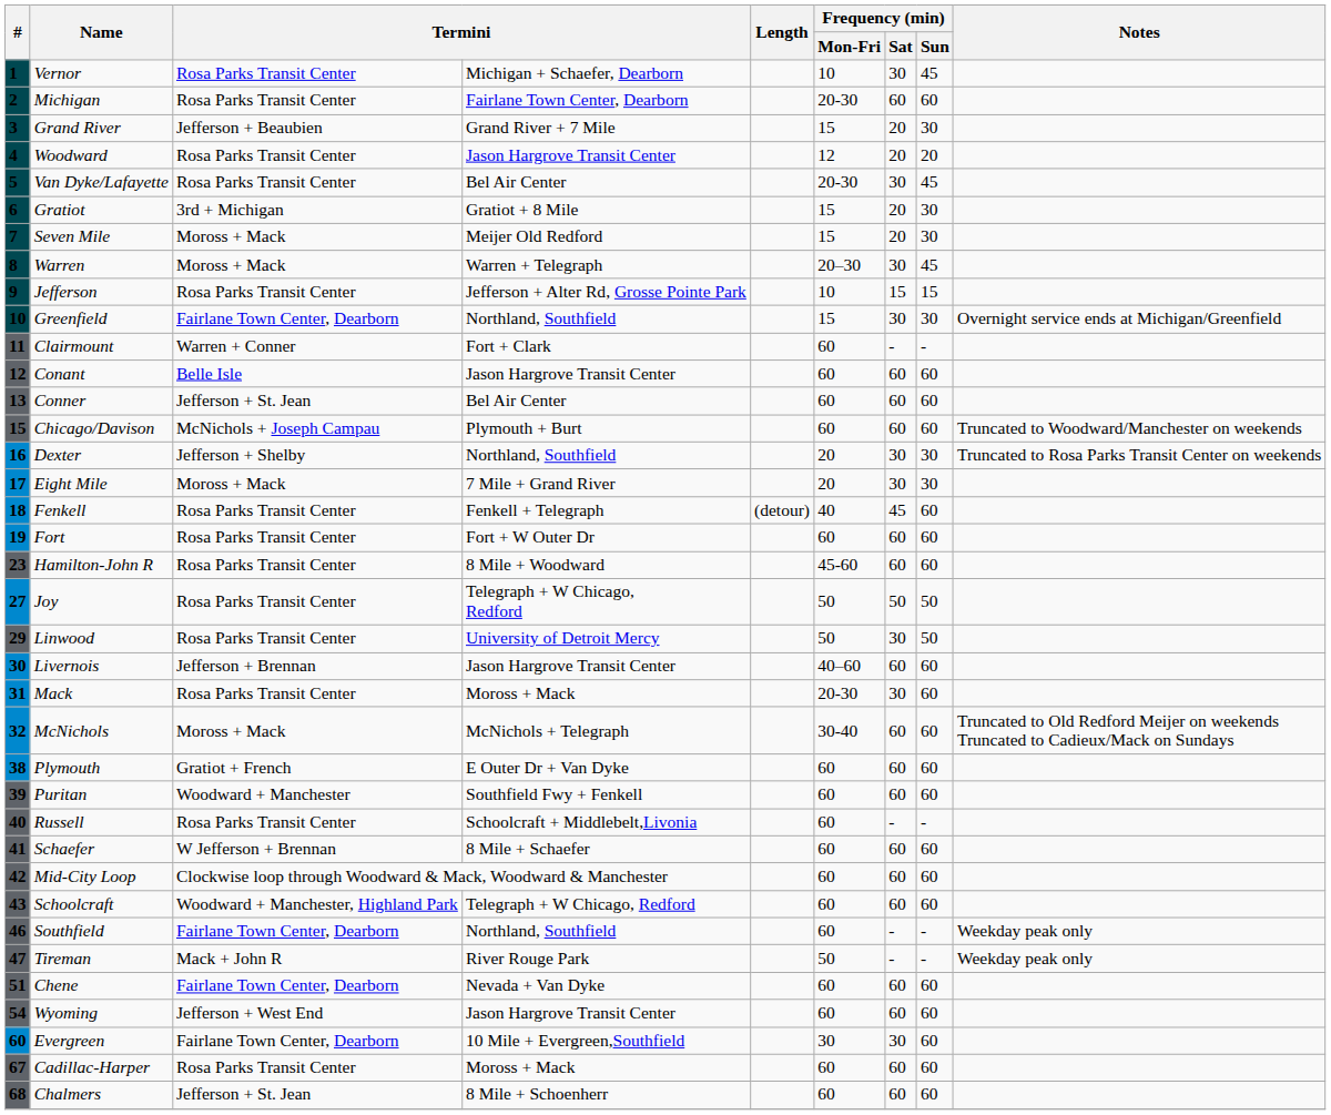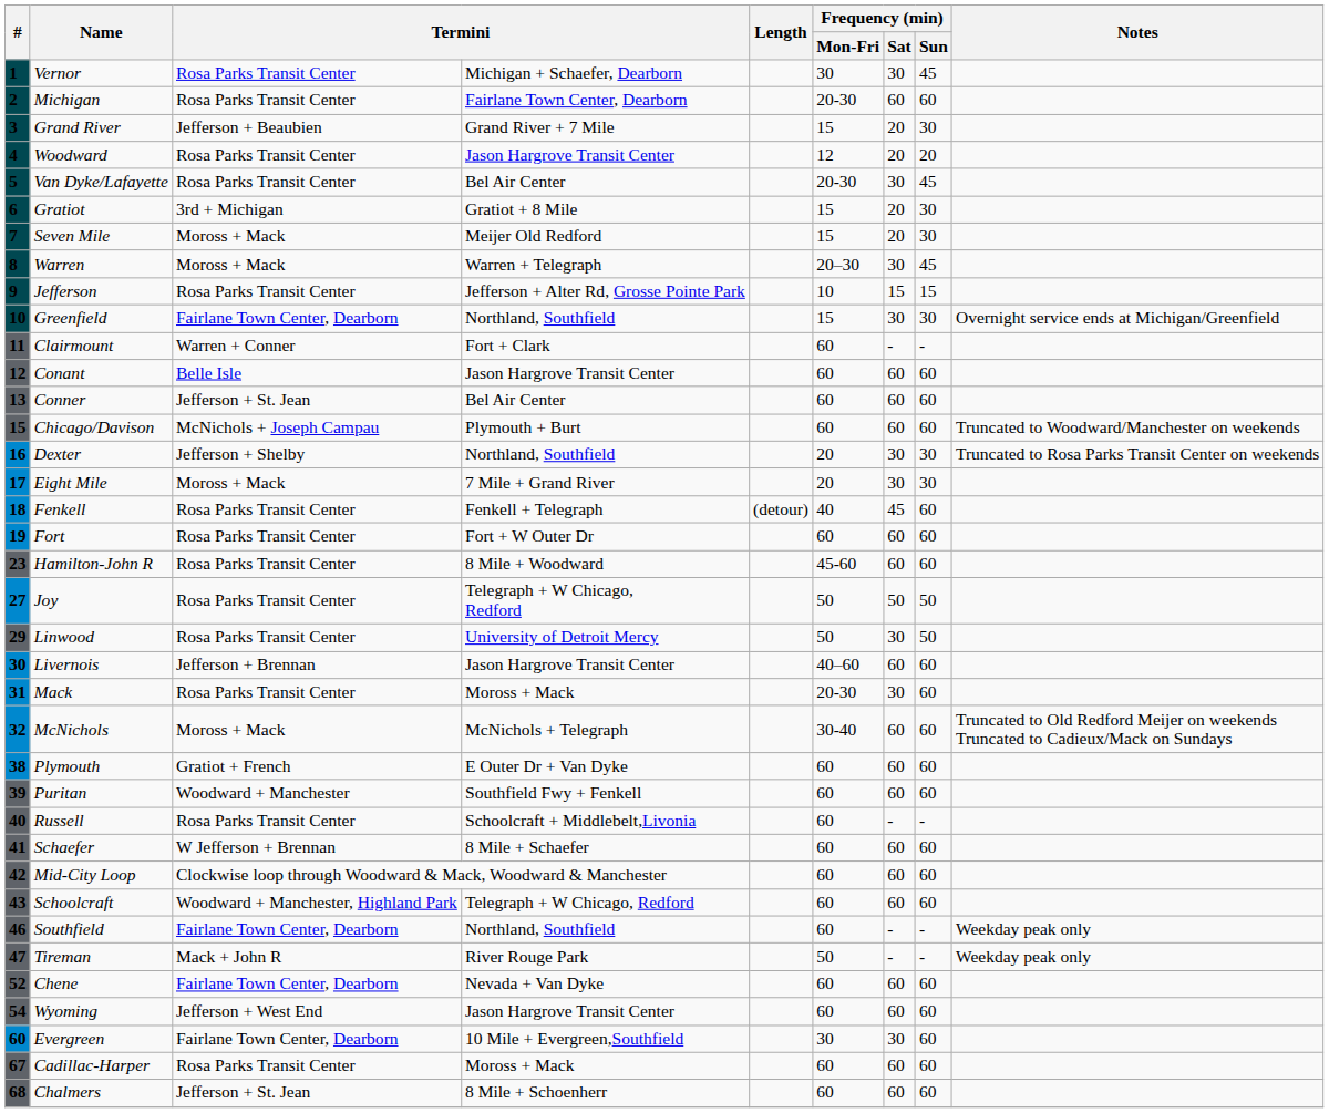Vernor | Frequency (min) / Mon-Fri: 10 -> 30
Chene | #: 51 -> 52
